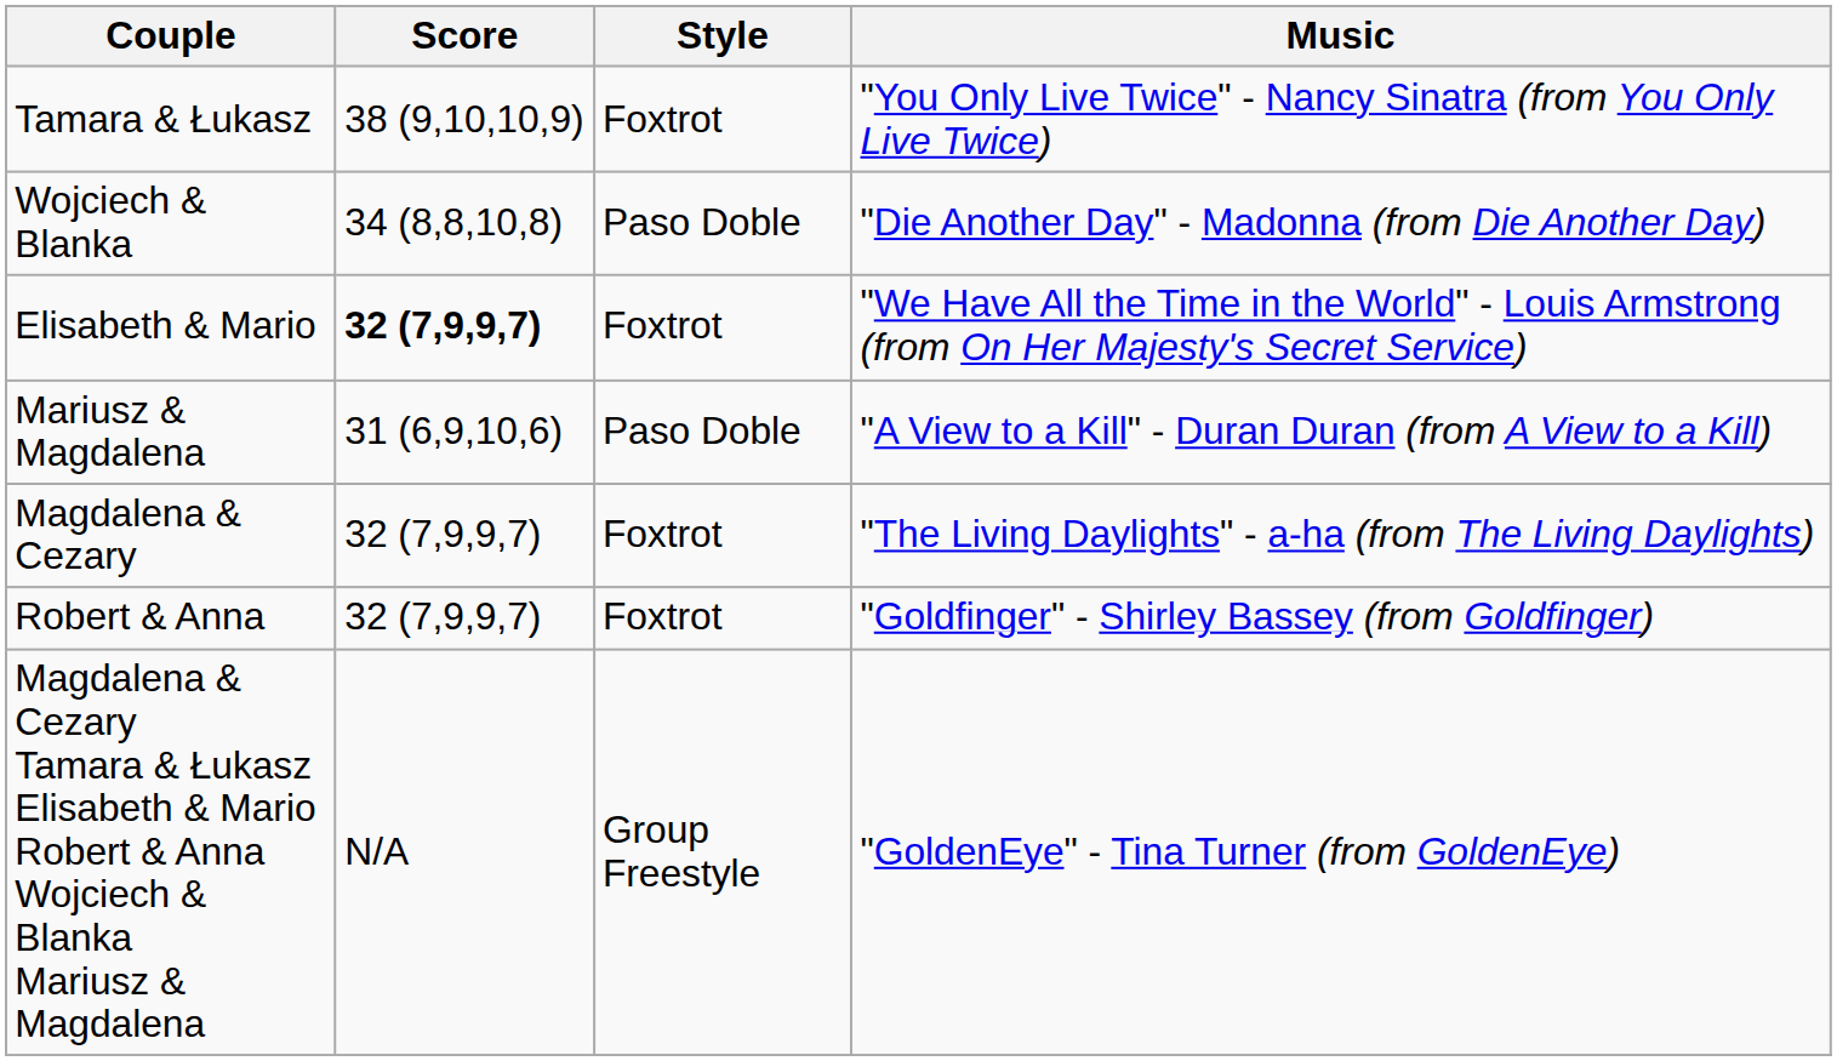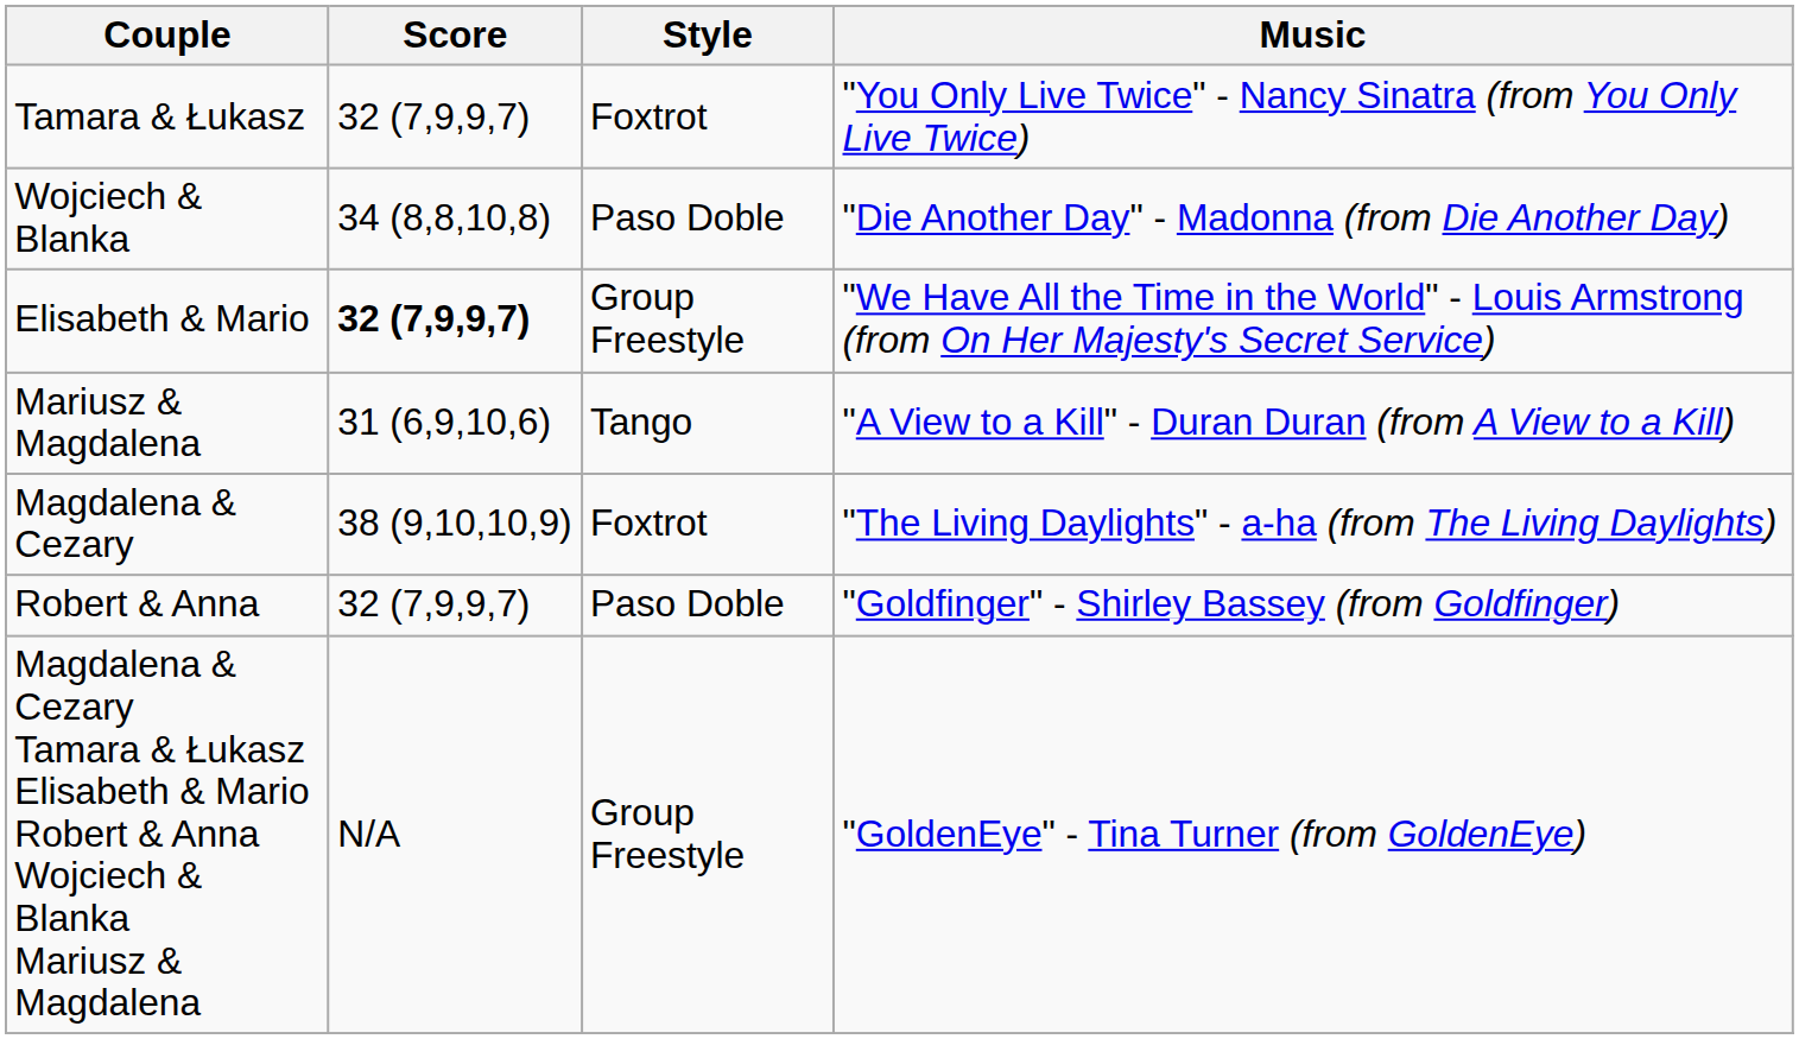Tamara & Łukasz | Score: 38 (9,10,10,9) -> 32 (7,9,9,7)
Elisabeth & Mario | Style: Foxtrot -> Group Freestyle
Mariusz & Magdalena | Style: Paso Doble -> Tango
Magdalena & Cezary | Score: 32 (7,9,9,7) -> 38 (9,10,10,9)
Robert & Anna | Style: Foxtrot -> Paso Doble
